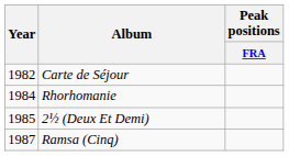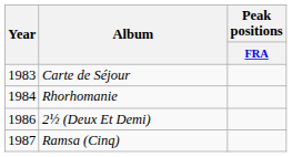Carte de Séjour | Year: 1982 -> 1983
2½ (Deux Et Demi) | Year: 1985 -> 1986
